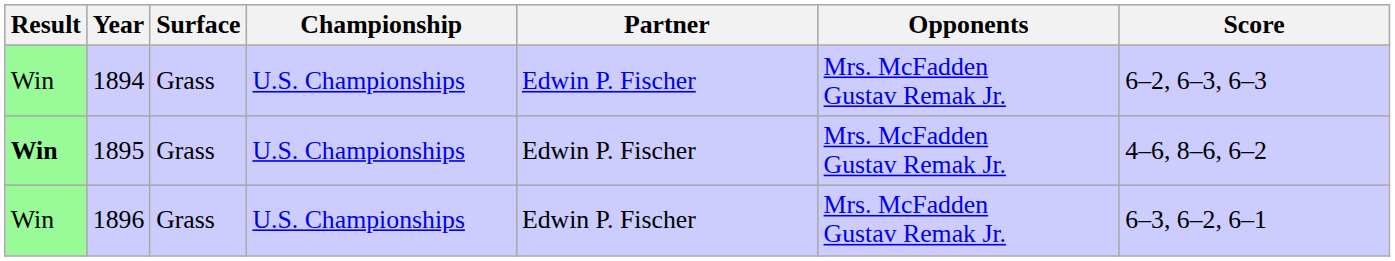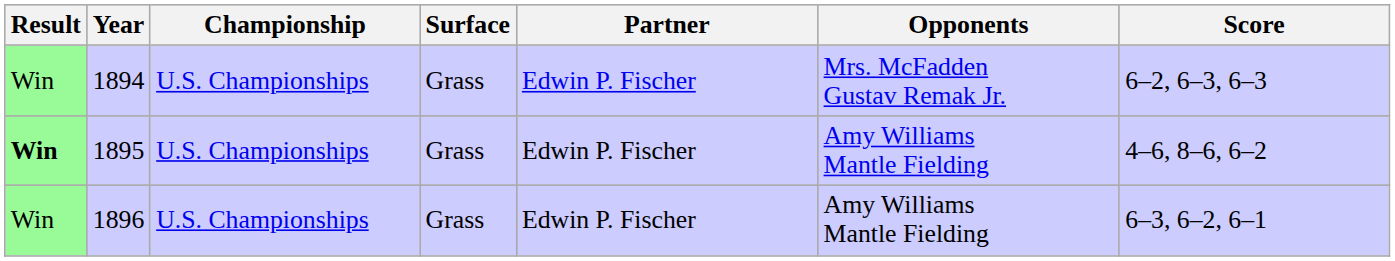columns swapped: Championship <-> Surface
1895 | Opponents: Mrs. McFadden Gustav Remak Jr. -> Amy Williams Mantle Fielding
1896 | Opponents: Mrs. McFadden Gustav Remak Jr. -> Amy Williams Mantle Fielding
